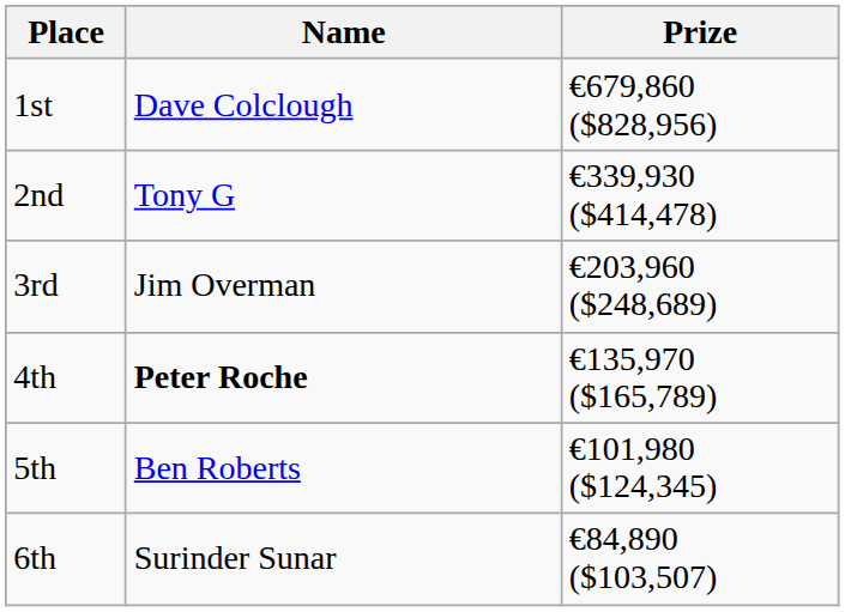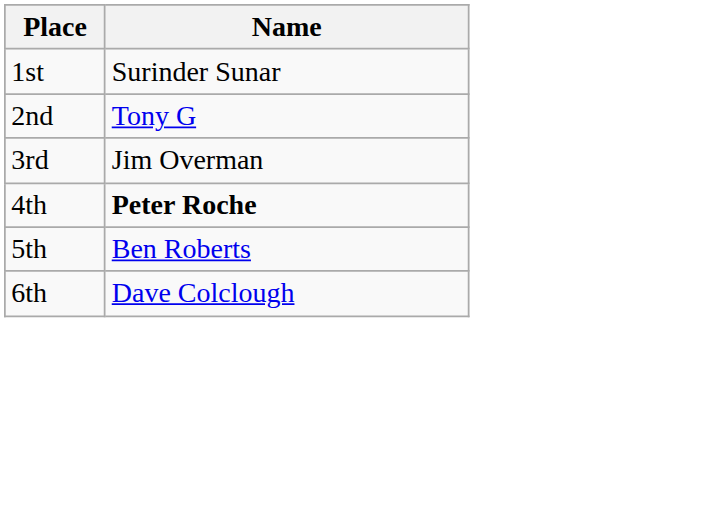- column: Prize | €679,860 ($828,956) | €339,930 ($414,478) | €203,960 ($248,689) | €135,970 ($165,789) | €101,980 ($124,345) | €84,890 ($103,507)
1st | Name: Dave Colclough -> Surinder Sunar
6th | Name: Surinder Sunar -> Dave Colclough
